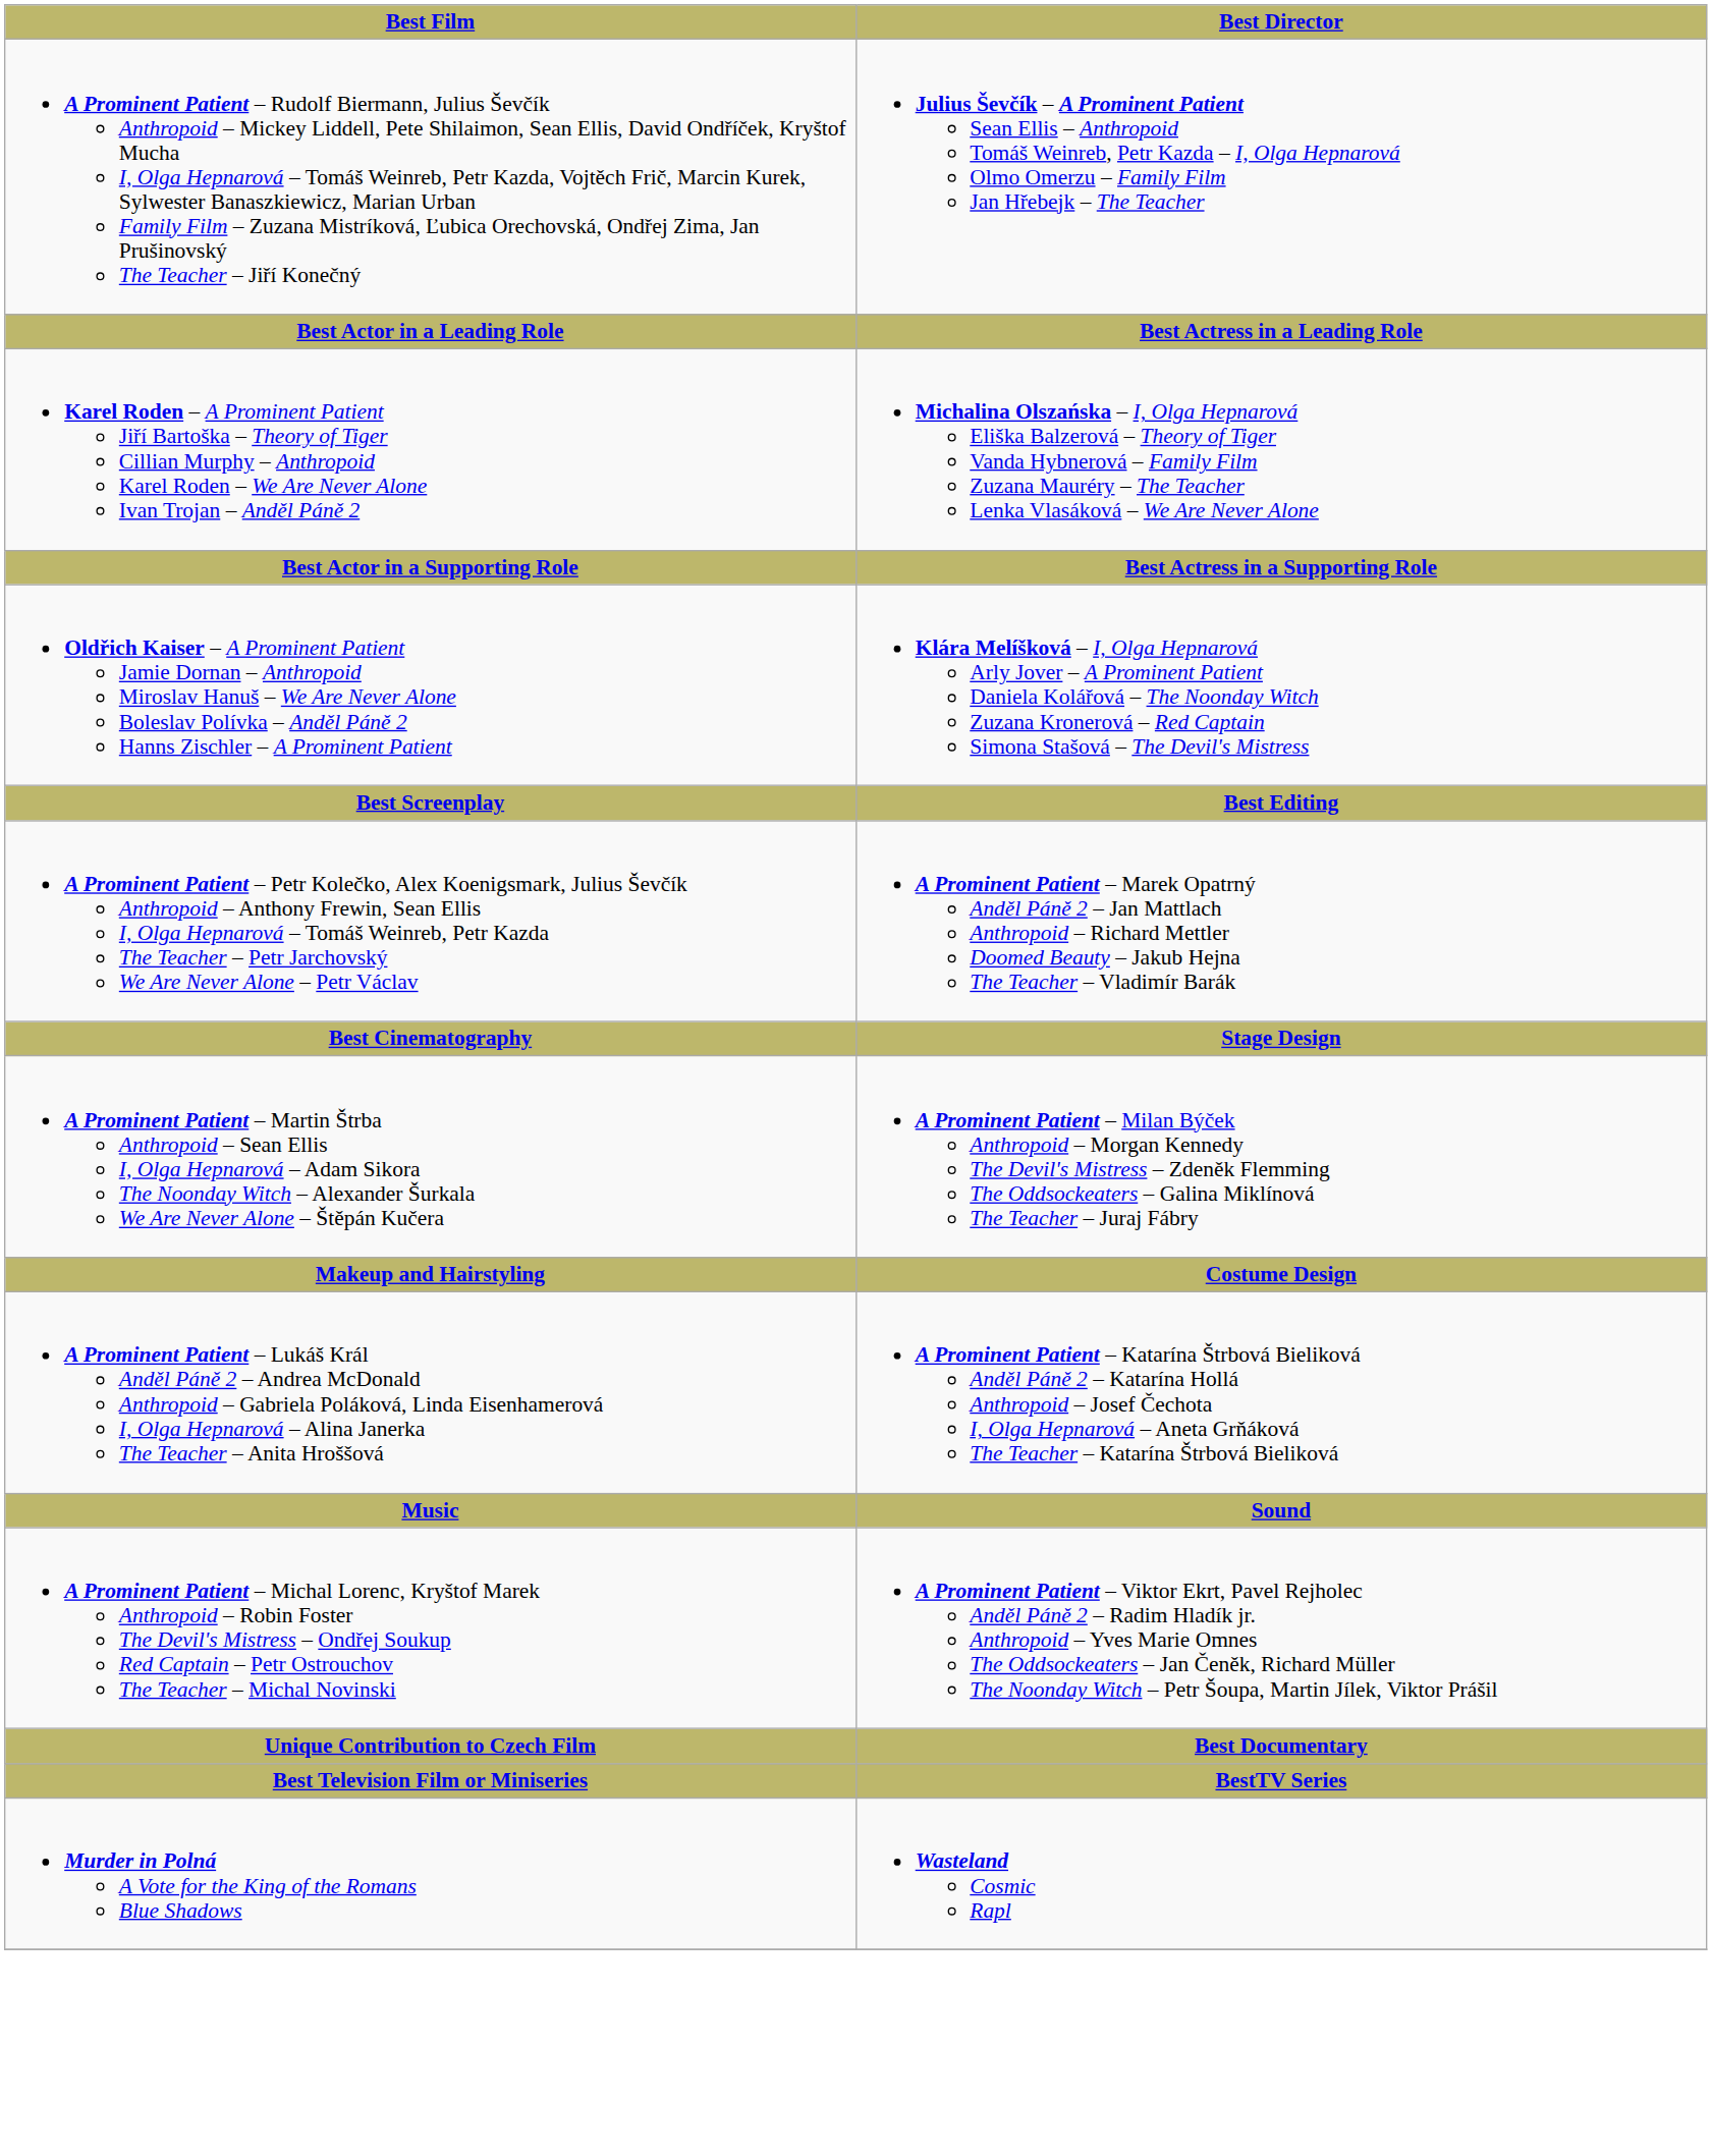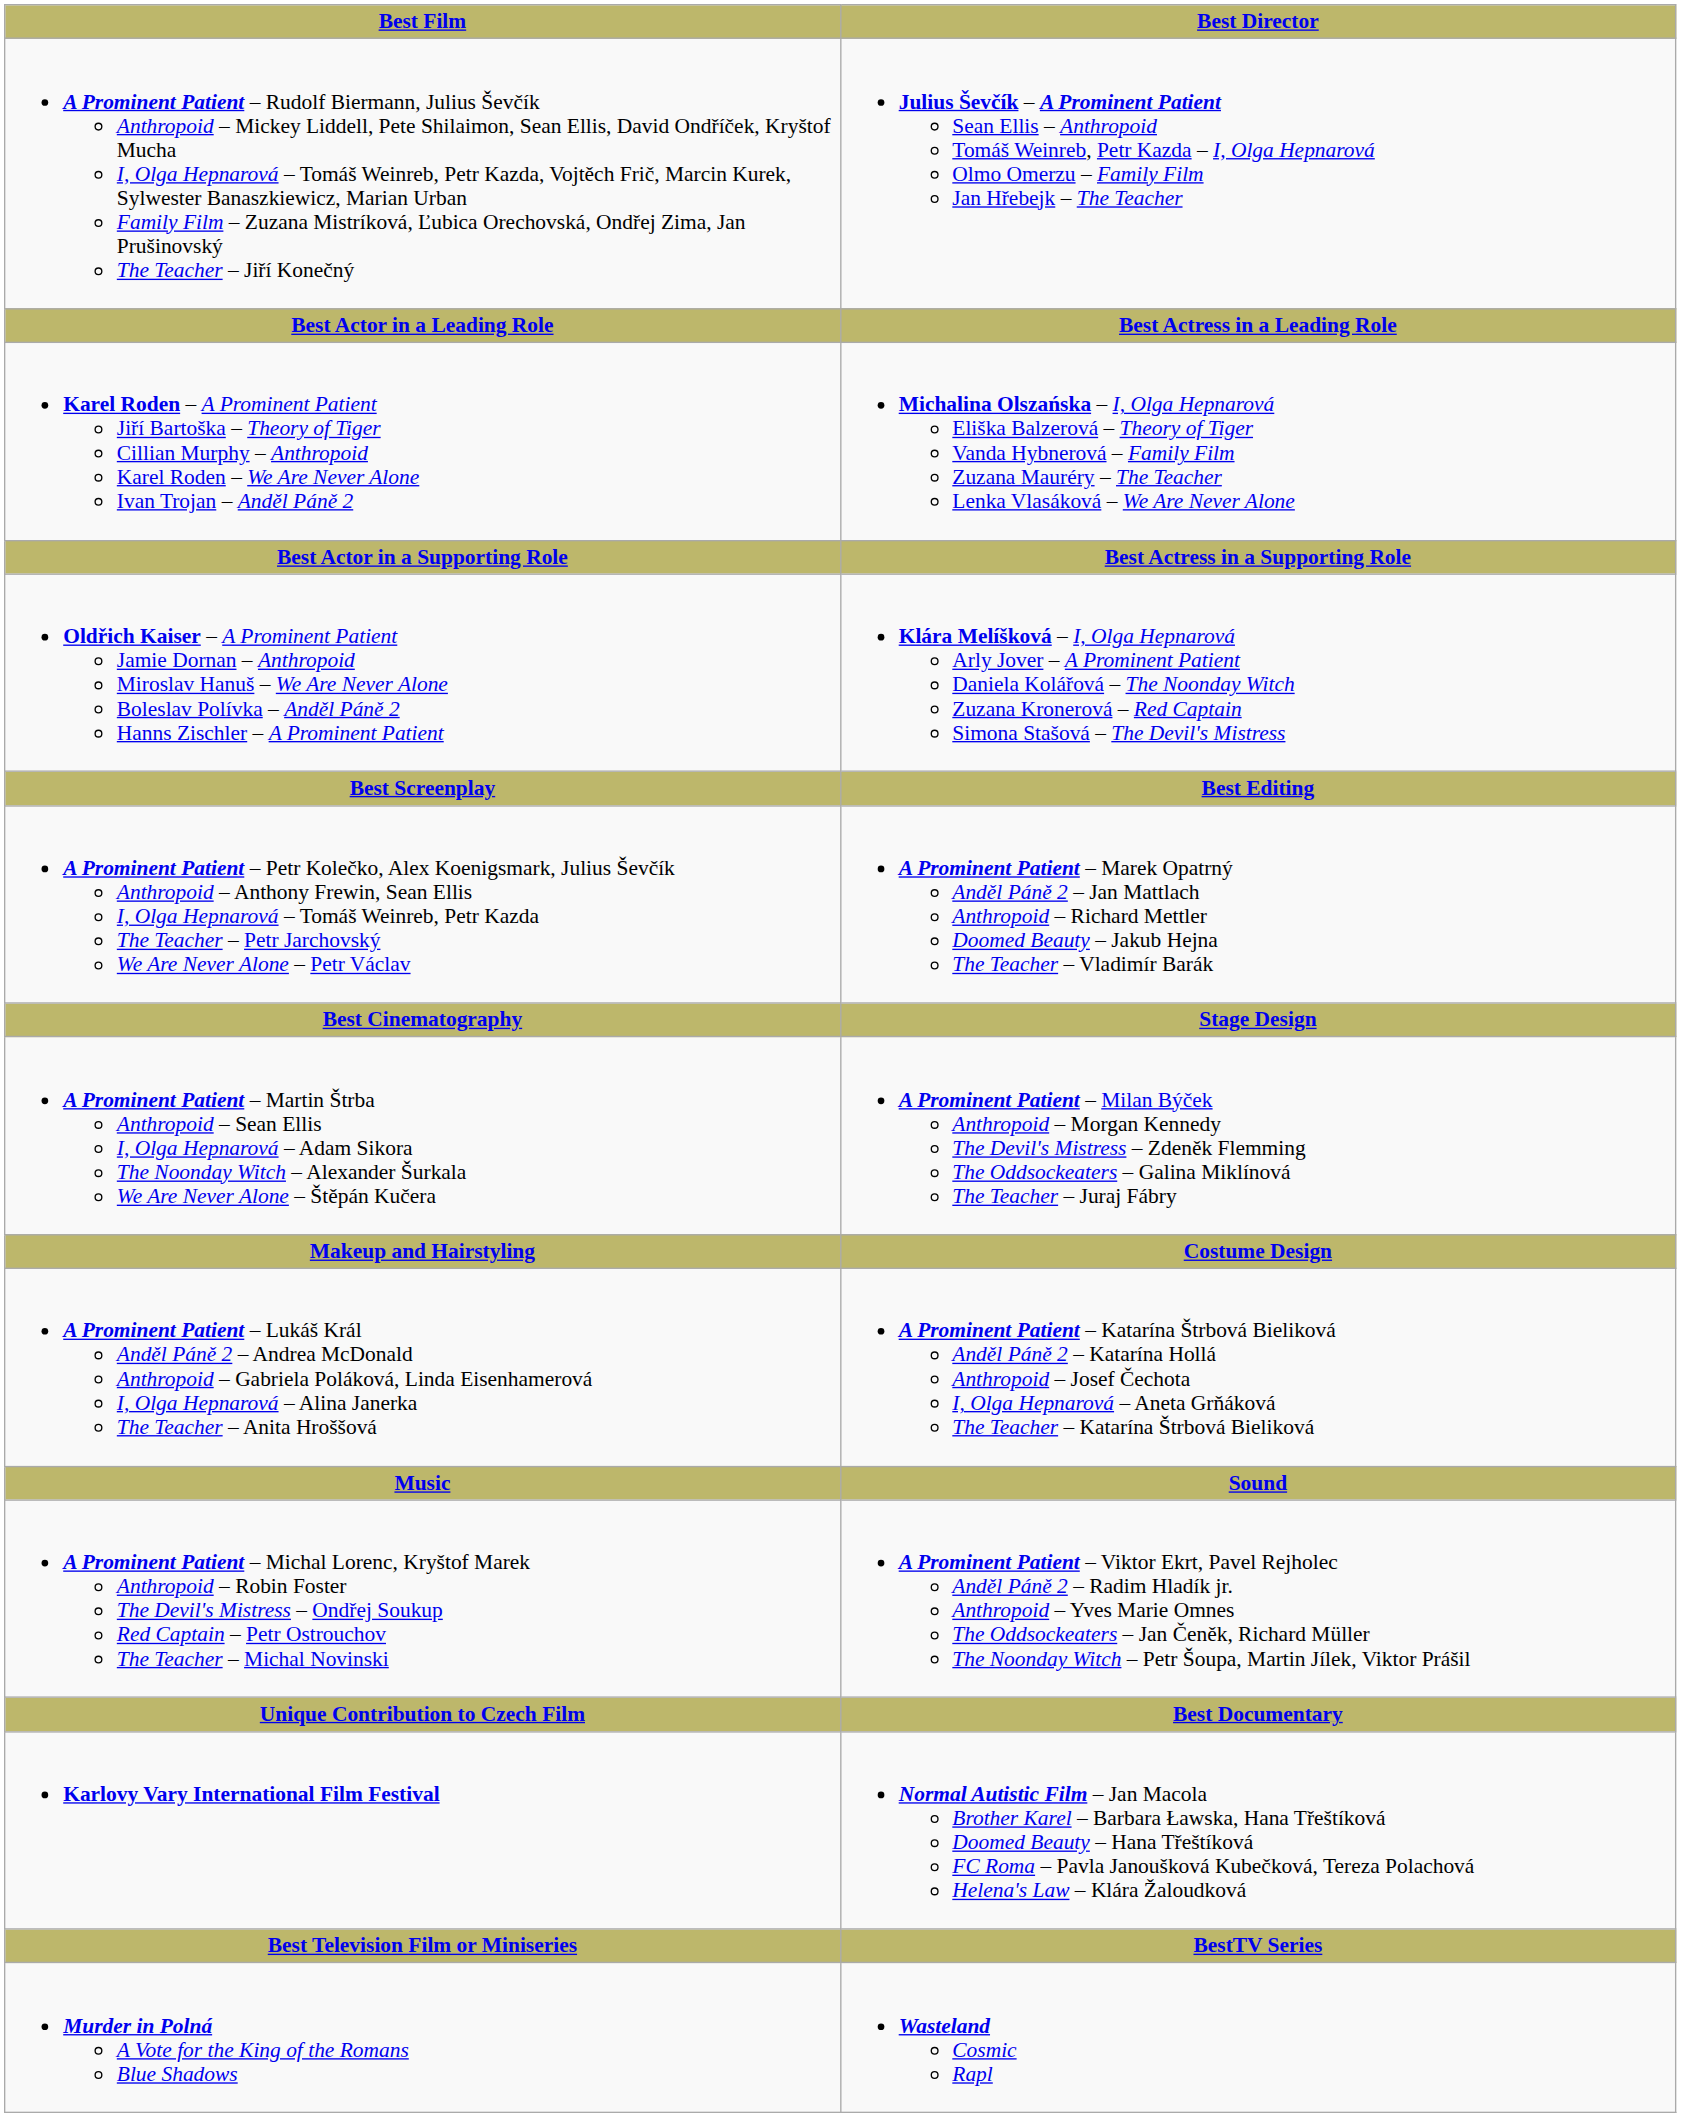+ row: Karlovy Vary International Film Festival | Normal Autistic Film – Jan Macola Brother Karel – Barbara Ławska, Hana Třeštíková Doomed Beauty – Hana Třeštíková FC Roma – Pavla Janoušková Kubečková, Tereza Polachová Helena's Law – Klára Žaloudková
